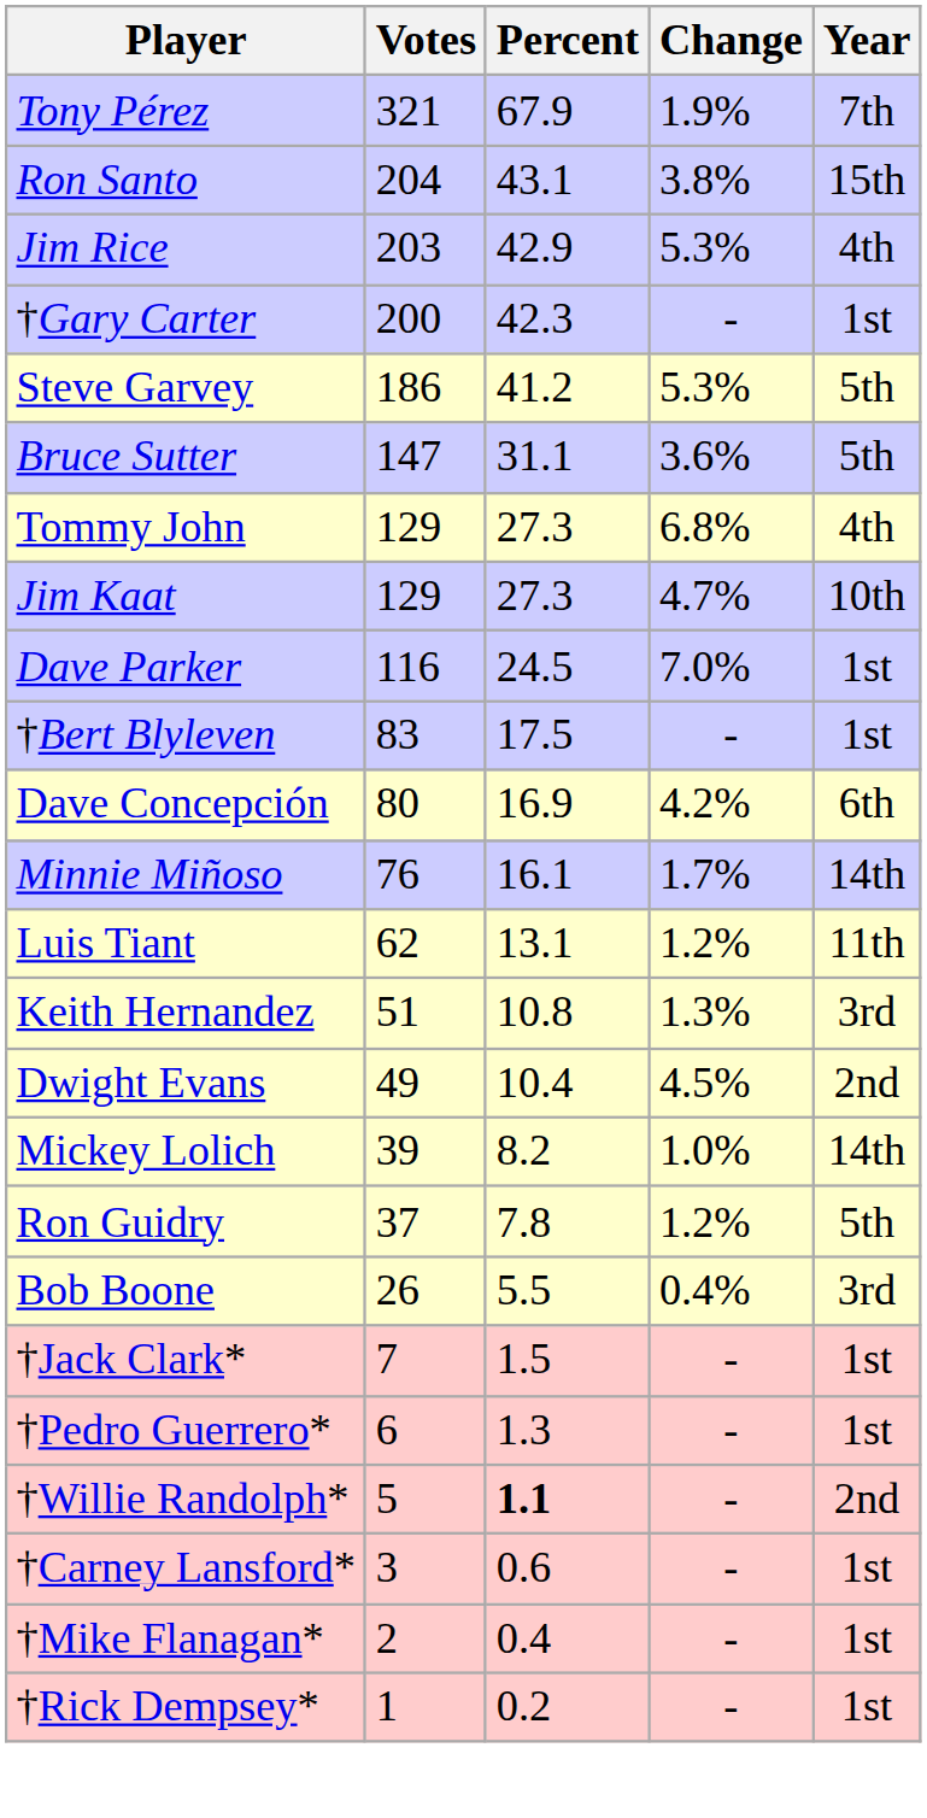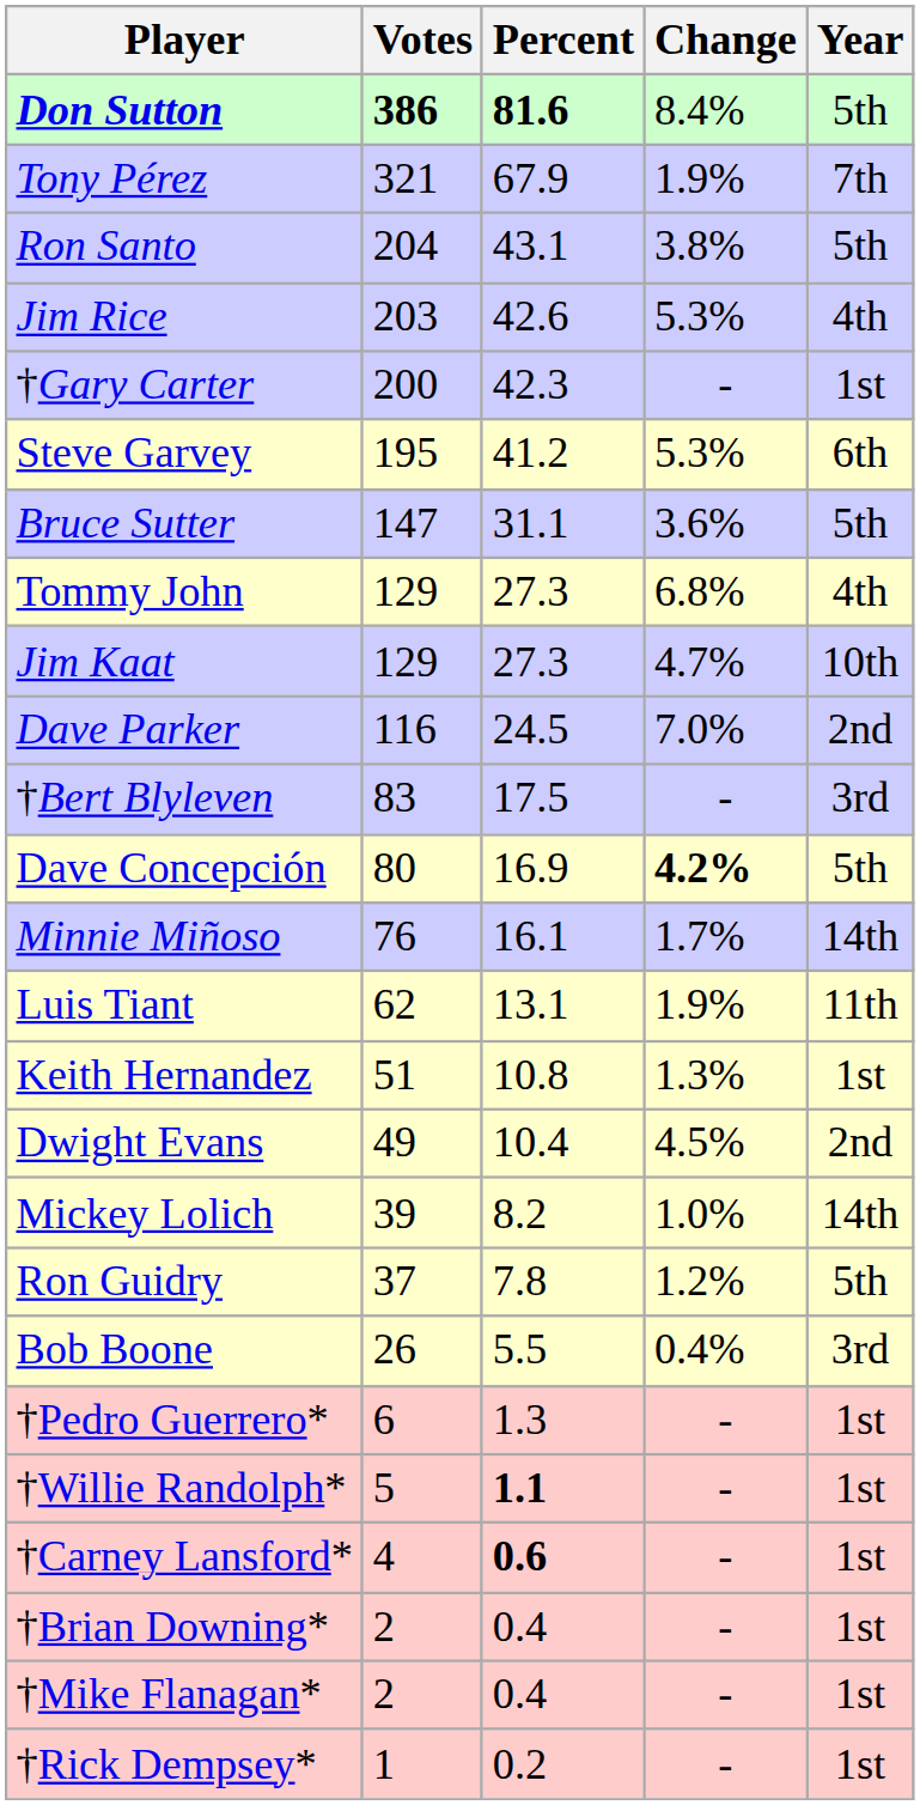+ row: Don Sutton | 386 | 81.6 | 8.4% | 5th
Ron Santo | Year: 15th -> 5th
Jim Rice | Percent: 42.9 -> 42.6
Steve Garvey | Votes: 186 -> 195
Steve Garvey | Year: 5th -> 6th
Dave Parker | Year: 1st -> 2nd
†Bert Blyleven | Year: 1st -> 3rd
Dave Concepción | Change: normal -> bold
Dave Concepción | Year: 6th -> 5th
Luis Tiant | Change: 1.2% -> 1.9%
Keith Hernandez | Year: 3rd -> 1st
- row: †Jack Clark* | 7 | 1.5 | - | 1st
†Willie Randolph* | Year: 2nd -> 1st
†Carney Lansford* | Votes: 3 -> 4
†Carney Lansford* | Percent: normal -> bold
+ row: †Brian Downing* | 2 | 0.4 | - | 1st
